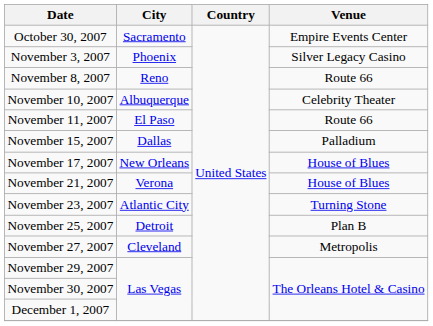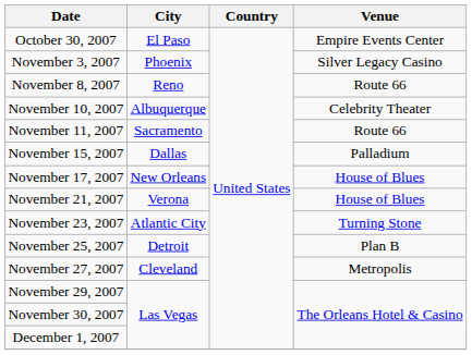October 30, 2007 | City: Sacramento -> El Paso
November 11, 2007 | City: El Paso -> Sacramento
